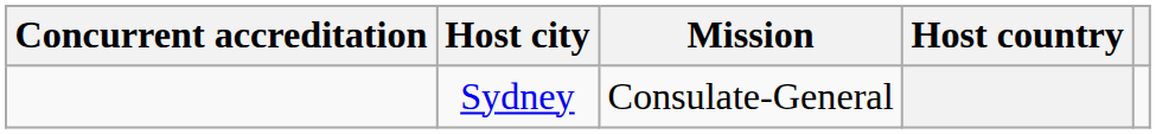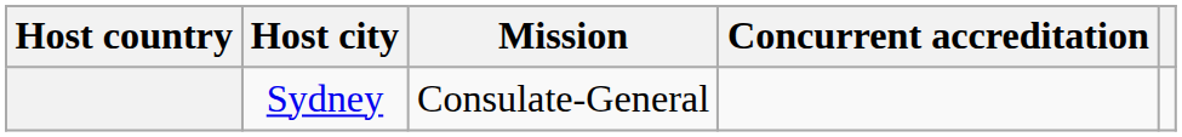columns swapped: Host country <-> Concurrent accreditation
